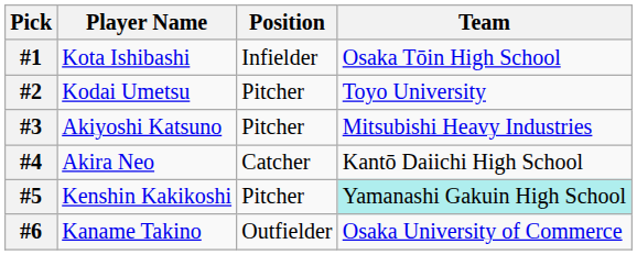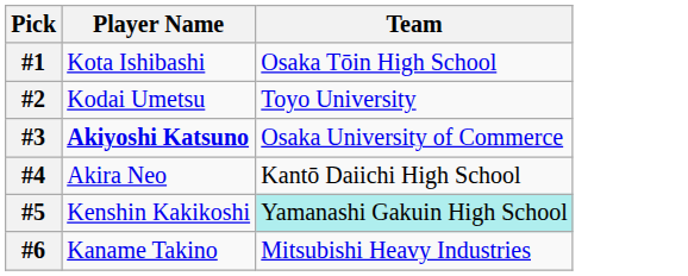- column: Position | Infielder | Pitcher | Pitcher | Catcher | Pitcher | Outfielder
#3 | Player Name: normal -> bold
#3 | Team: Mitsubishi Heavy Industries -> Osaka University of Commerce
#6 | Team: Osaka University of Commerce -> Mitsubishi Heavy Industries
